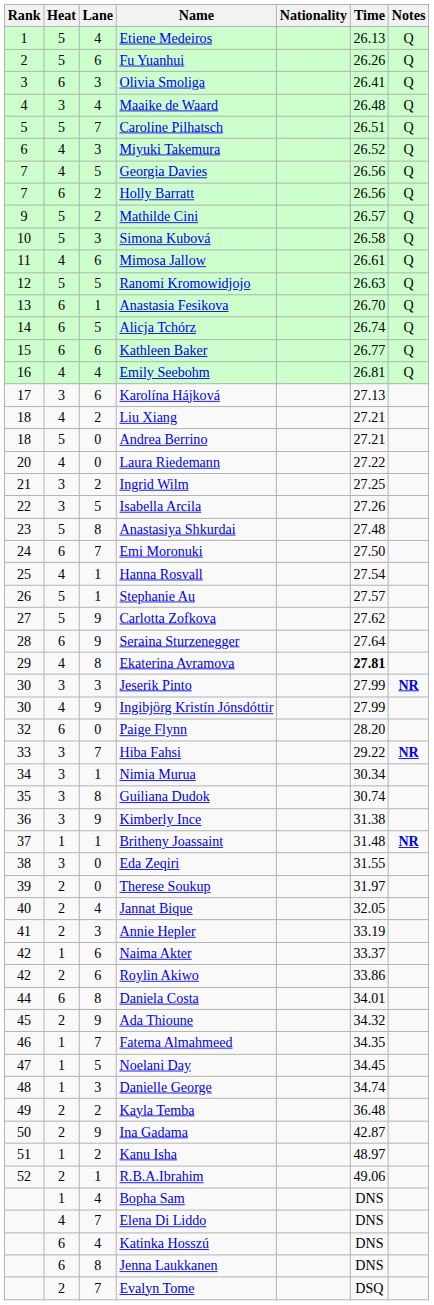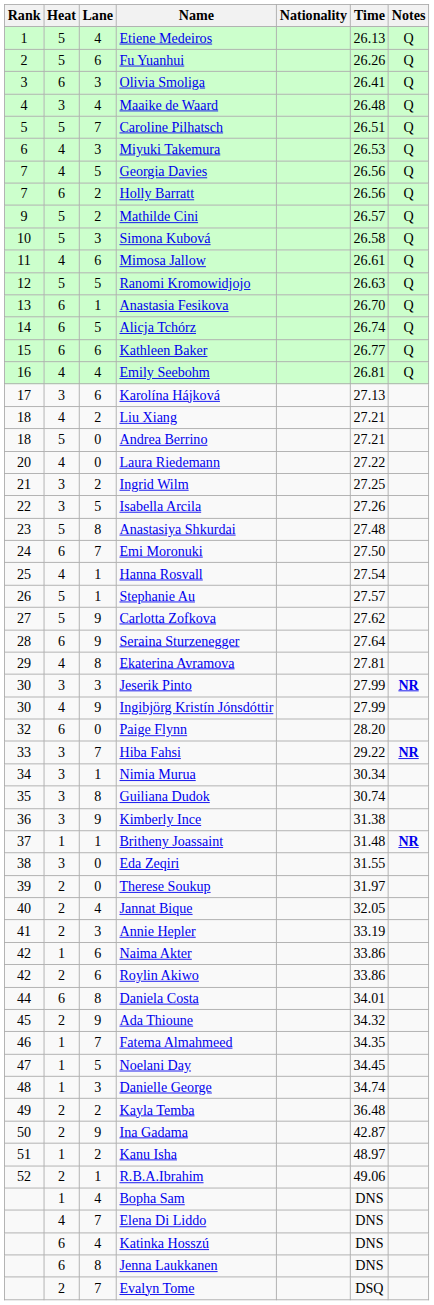Miyuki Takemura | Time: 26.52 -> 26.53
Ekaterina Avramova | Time: bold -> normal
Naima Akter | Time: 33.37 -> 33.86
